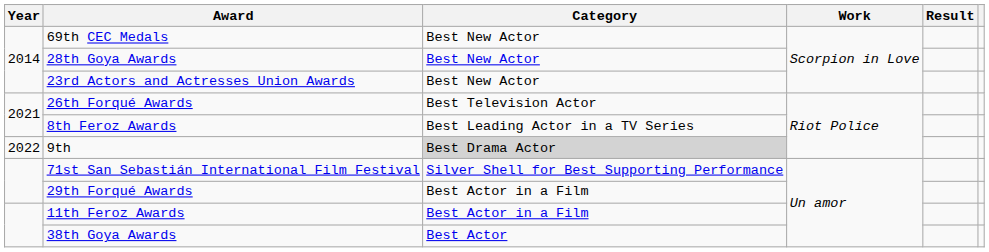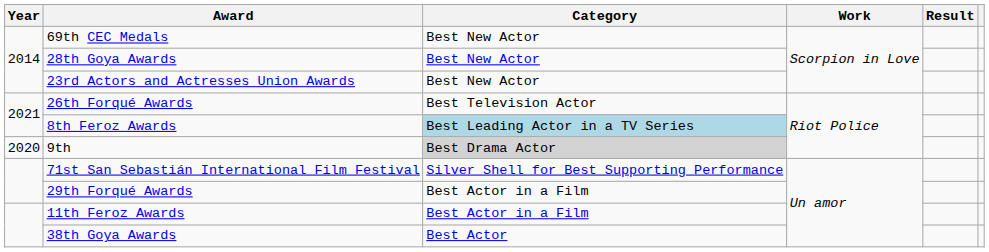8th Feroz Awards | Category: no background -> lightblue background
9th | Year: 2022 -> 2020
